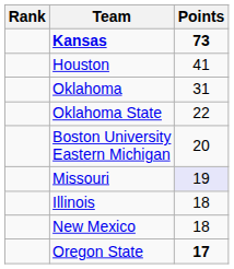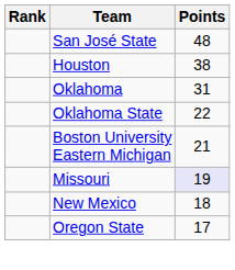- row: Kansas | 73
+ row: San José State | 48
Houston | Points: 41 -> 38
Boston University Eastern Michigan | Points: 20 -> 21
- row: Illinois | 18
Oregon State | Points: bold -> normal
